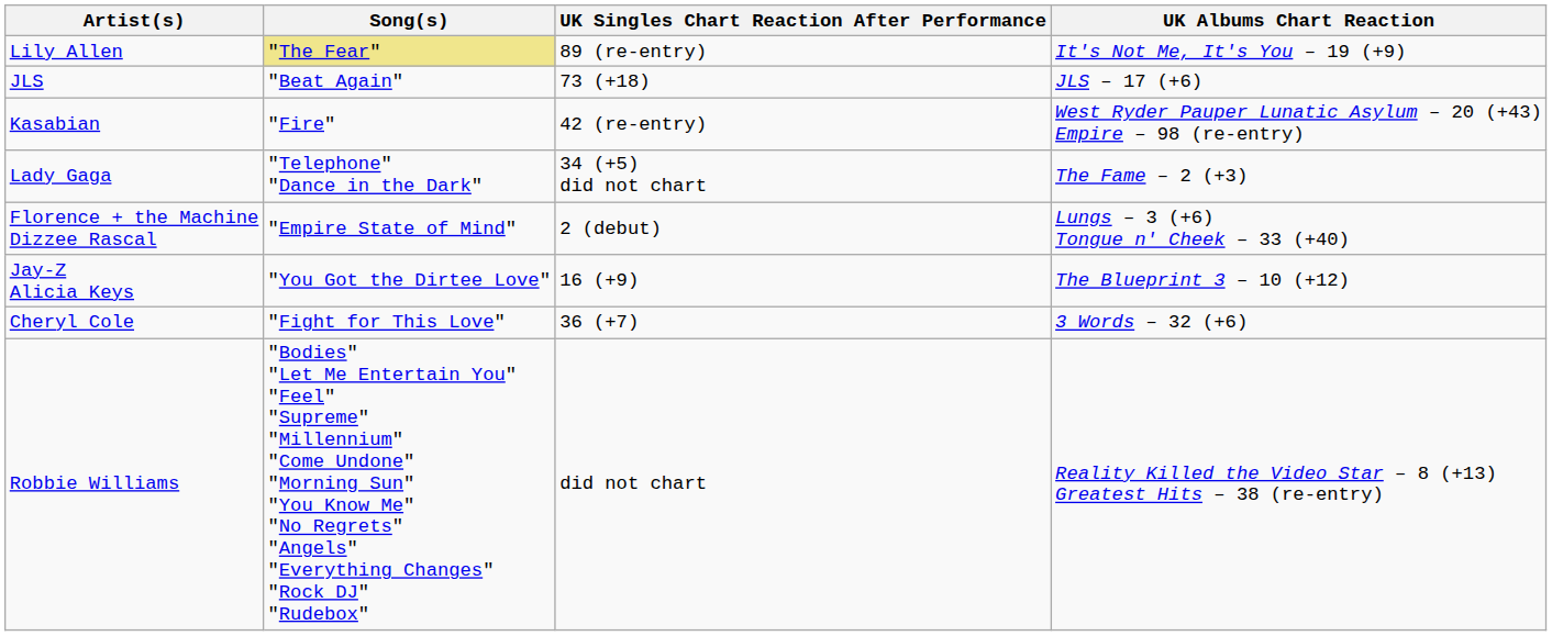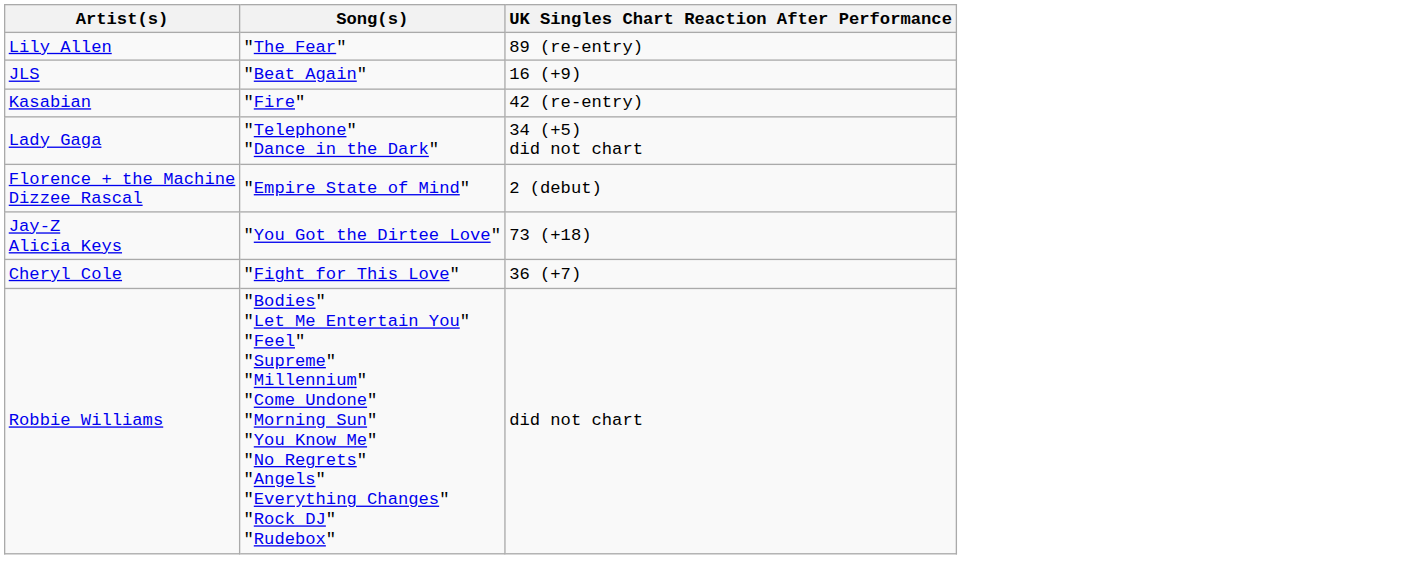- column: UK Albums Chart Reaction | It's Not Me, It's You – 19 (+9) | JLS – 17 (+6) | West Ryder Pauper Lunatic Asylum – 20 (+43) Empire – 98 (re-entry) | The Fame – 2 (+3) | Lungs – 3 (+6) Tongue n' Cheek – 33 (+40) | The Blueprint 3 – 10 (+12) | 3 Words – 32 (+6) | Reality Killed the Video Star – 8 (+13) Greatest Hits – 38 (re-entry)
Lily Allen | Song(s): khaki background -> no background
JLS | UK Singles Chart Reaction After Performance: 73 (+18) -> 16 (+9)
Jay-Z Alicia Keys | UK Singles Chart Reaction After Performance: 16 (+9) -> 73 (+18)
